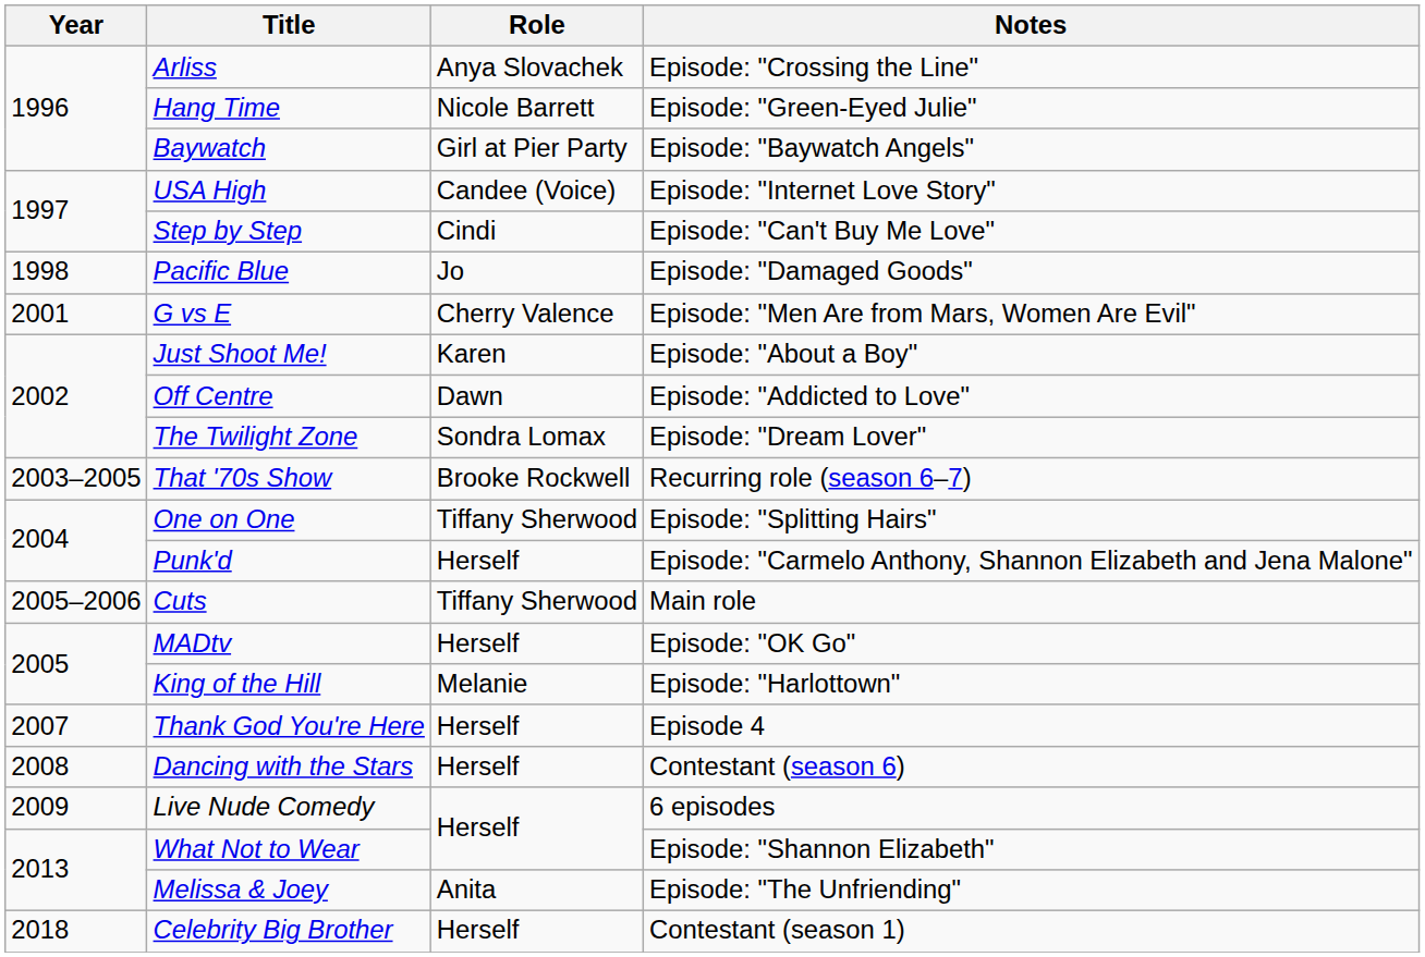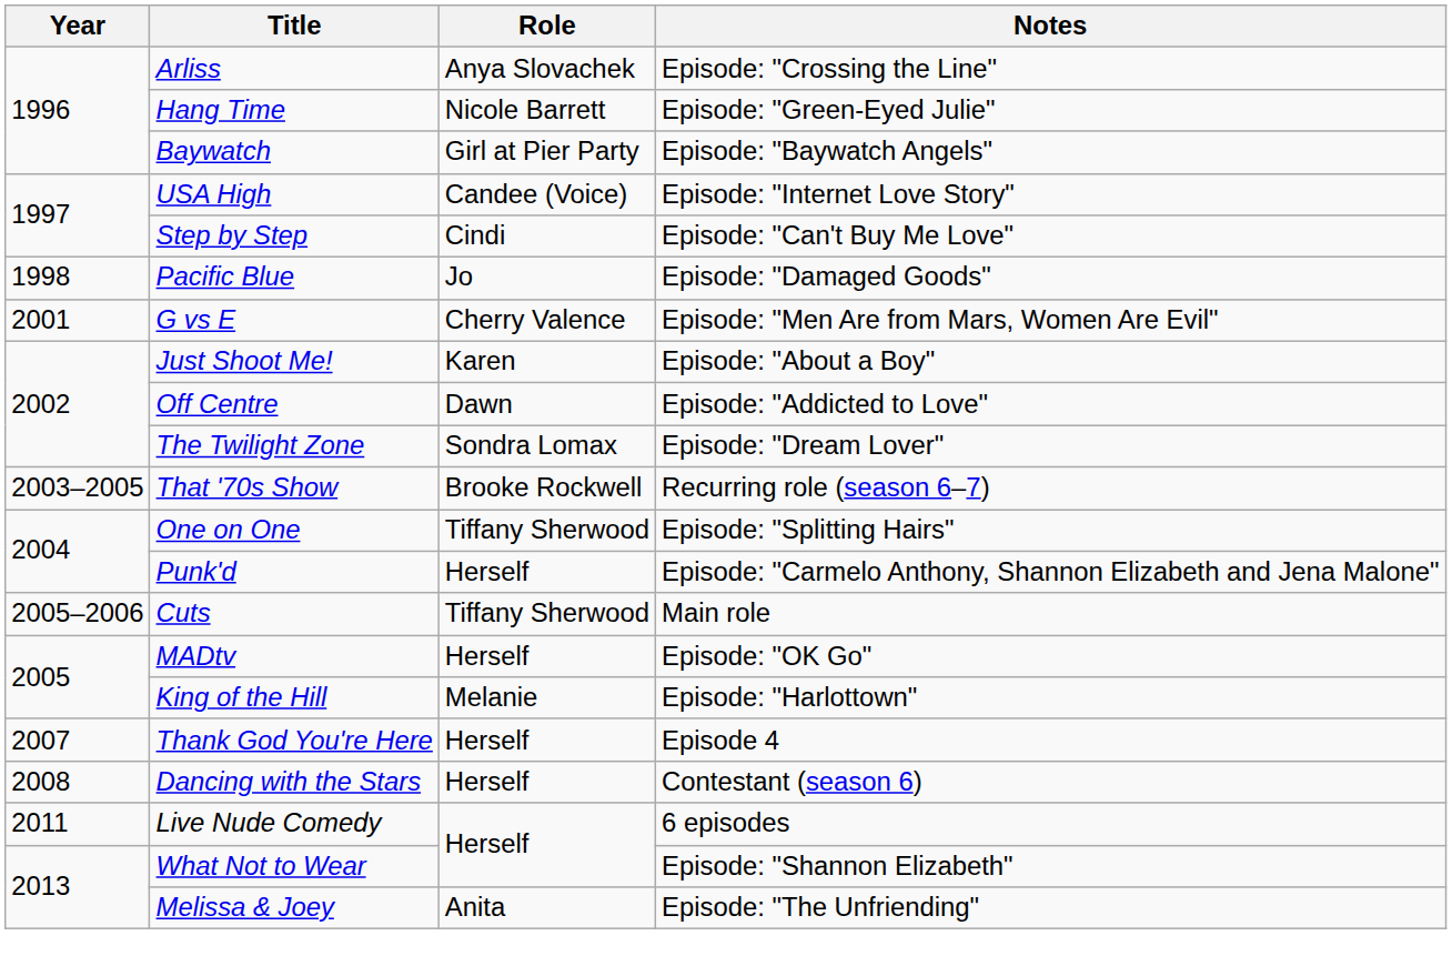Live Nude Comedy | Year: 2009 -> 2011
- row: 2018 | Celebrity Big Brother | Herself | Contestant (season 1)
